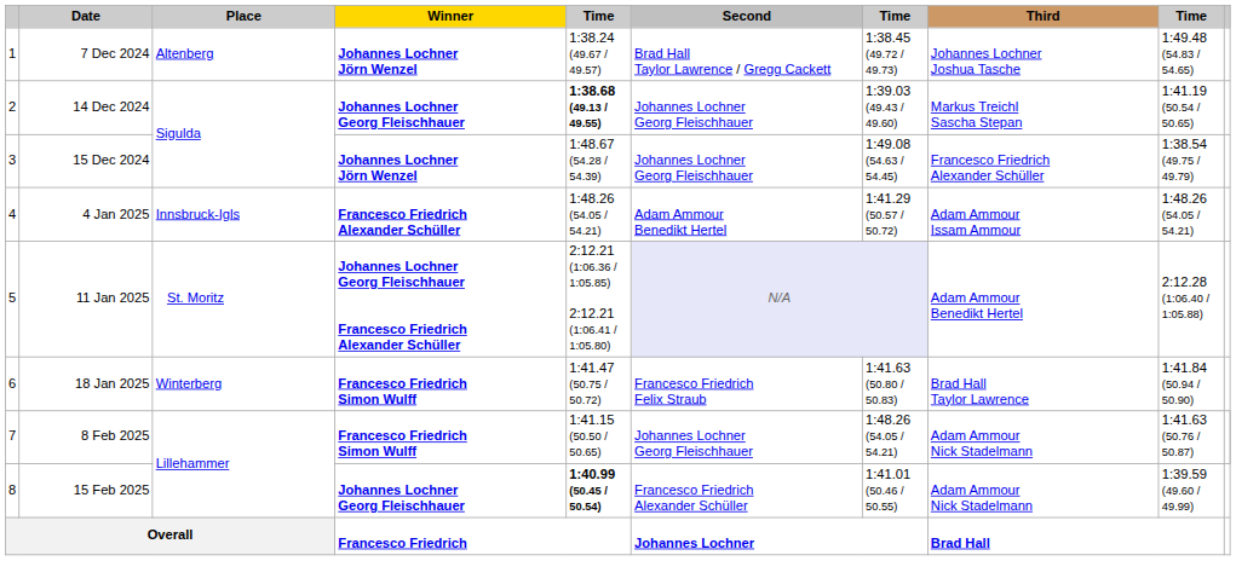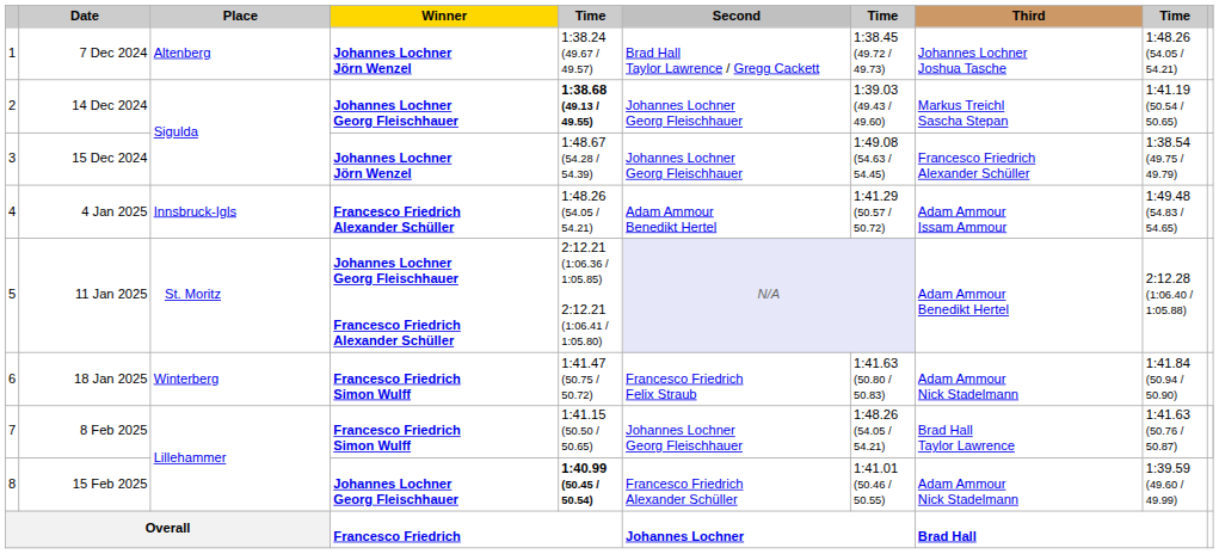7 Dec 2024 | column 9: 1:49.48 (54.83 / 54.65) -> 1:48.26 (54.05 / 54.21)
4 Jan 2025 | column 9: 1:48.26 (54.05 / 54.21) -> 1:49.48 (54.83 / 54.65)
18 Jan 2025 | Third: Brad Hall Taylor Lawrence -> Adam Ammour Nick Stadelmann
8 Feb 2025 | Third: Adam Ammour Nick Stadelmann -> Brad Hall Taylor Lawrence
